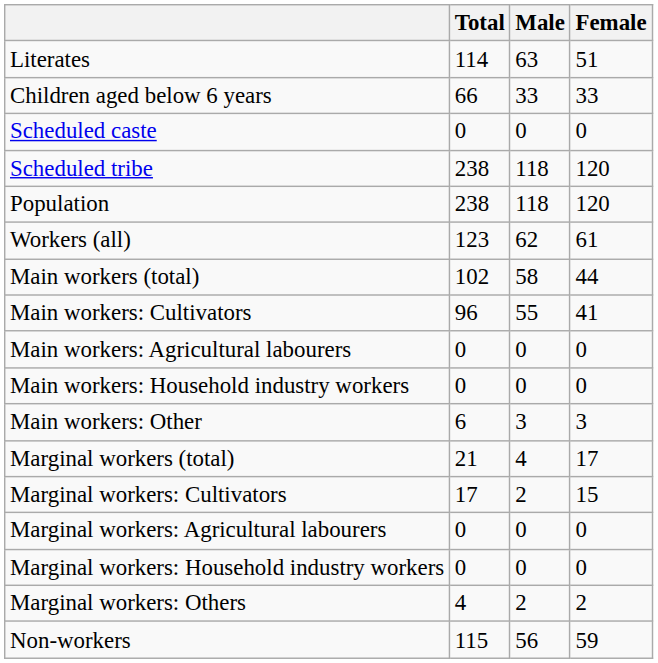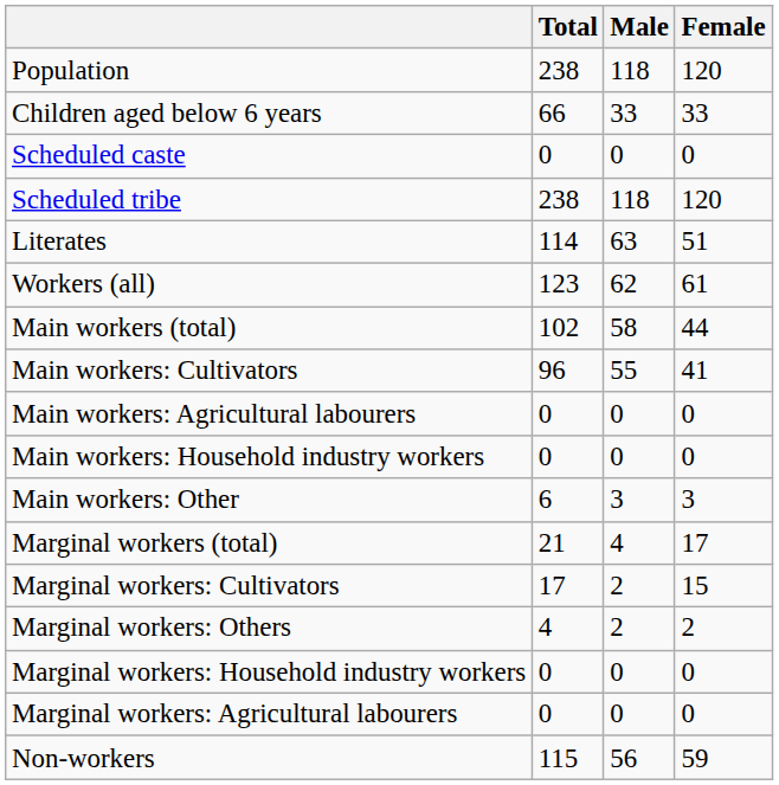rows swapped: Population <-> Literates
rows swapped: Marginal workers: Agricultural labourers <-> Marginal workers: Others
